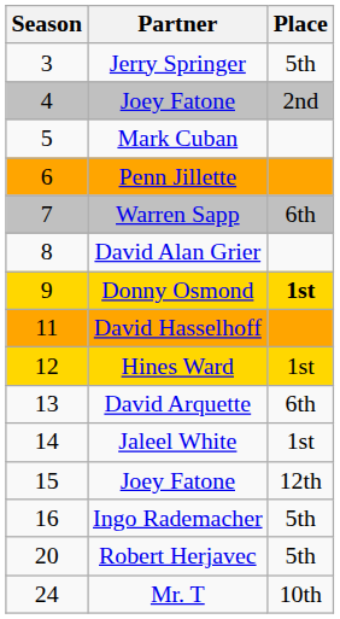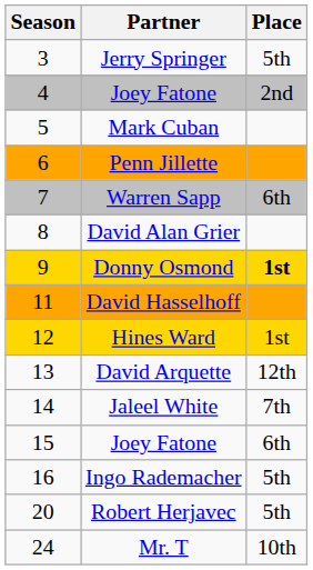David Arquette | Place: 6th -> 12th
Jaleel White | Place: 1st -> 7th
15 / Joey Fatone | Place: 12th -> 6th
